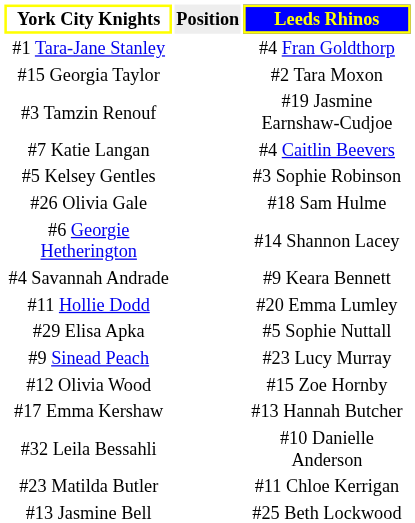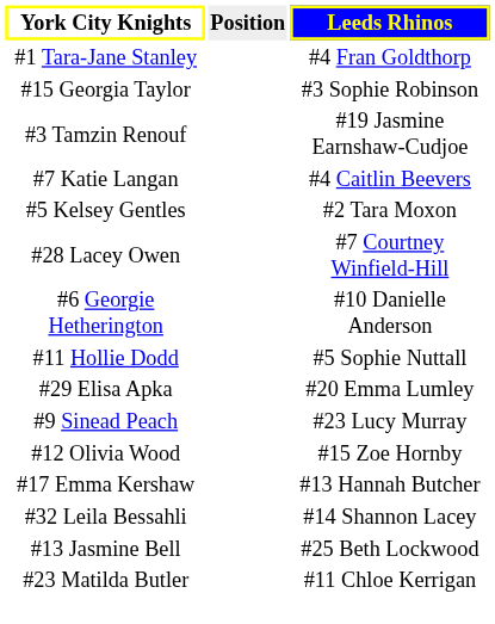#15 Georgia Taylor | Leeds Rhinos: #2 Tara Moxon -> #3 Sophie Robinson
#5 Kelsey Gentles | Leeds Rhinos: #3 Sophie Robinson -> #2 Tara Moxon
- row: #26 Olivia Gale | #18 Sam Hulme
+ row: #28 Lacey Owen | #7 Courtney Winfield-Hill
#6 Georgie Hetherington | Leeds Rhinos: #14 Shannon Lacey -> #10 Danielle Anderson
- row: #4 Savannah Andrade | #9 Keara Bennett
#11 Hollie Dodd | Leeds Rhinos: #20 Emma Lumley -> #5 Sophie Nuttall
#29 Elisa Apka | Leeds Rhinos: #5 Sophie Nuttall -> #20 Emma Lumley
#32 Leila Bessahli | Leeds Rhinos: #10 Danielle Anderson -> #14 Shannon Lacey
rows swapped: #13 Jasmine Bell <-> #23 Matilda Butler
